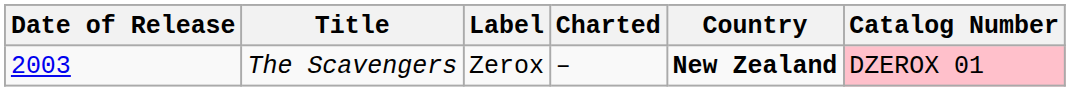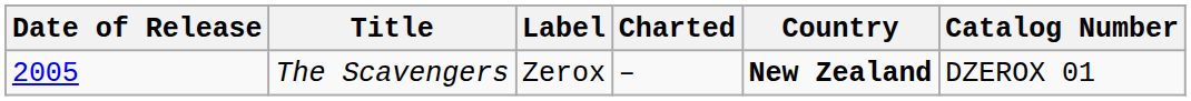The Scavengers | Date of Release: 2003 -> 2005
The Scavengers | Catalog Number: pink background -> no background
